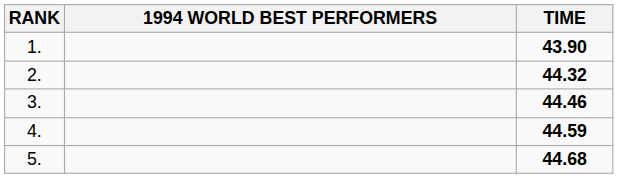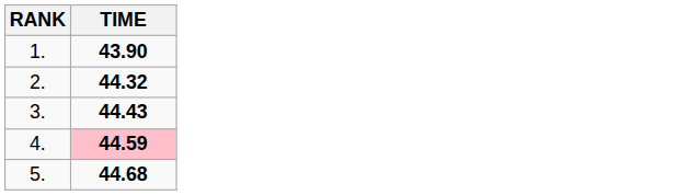- column: 1994 WORLD BEST PERFORMERS
3. | TIME: 44.46 -> 44.43
4. | TIME: no background -> pink background
